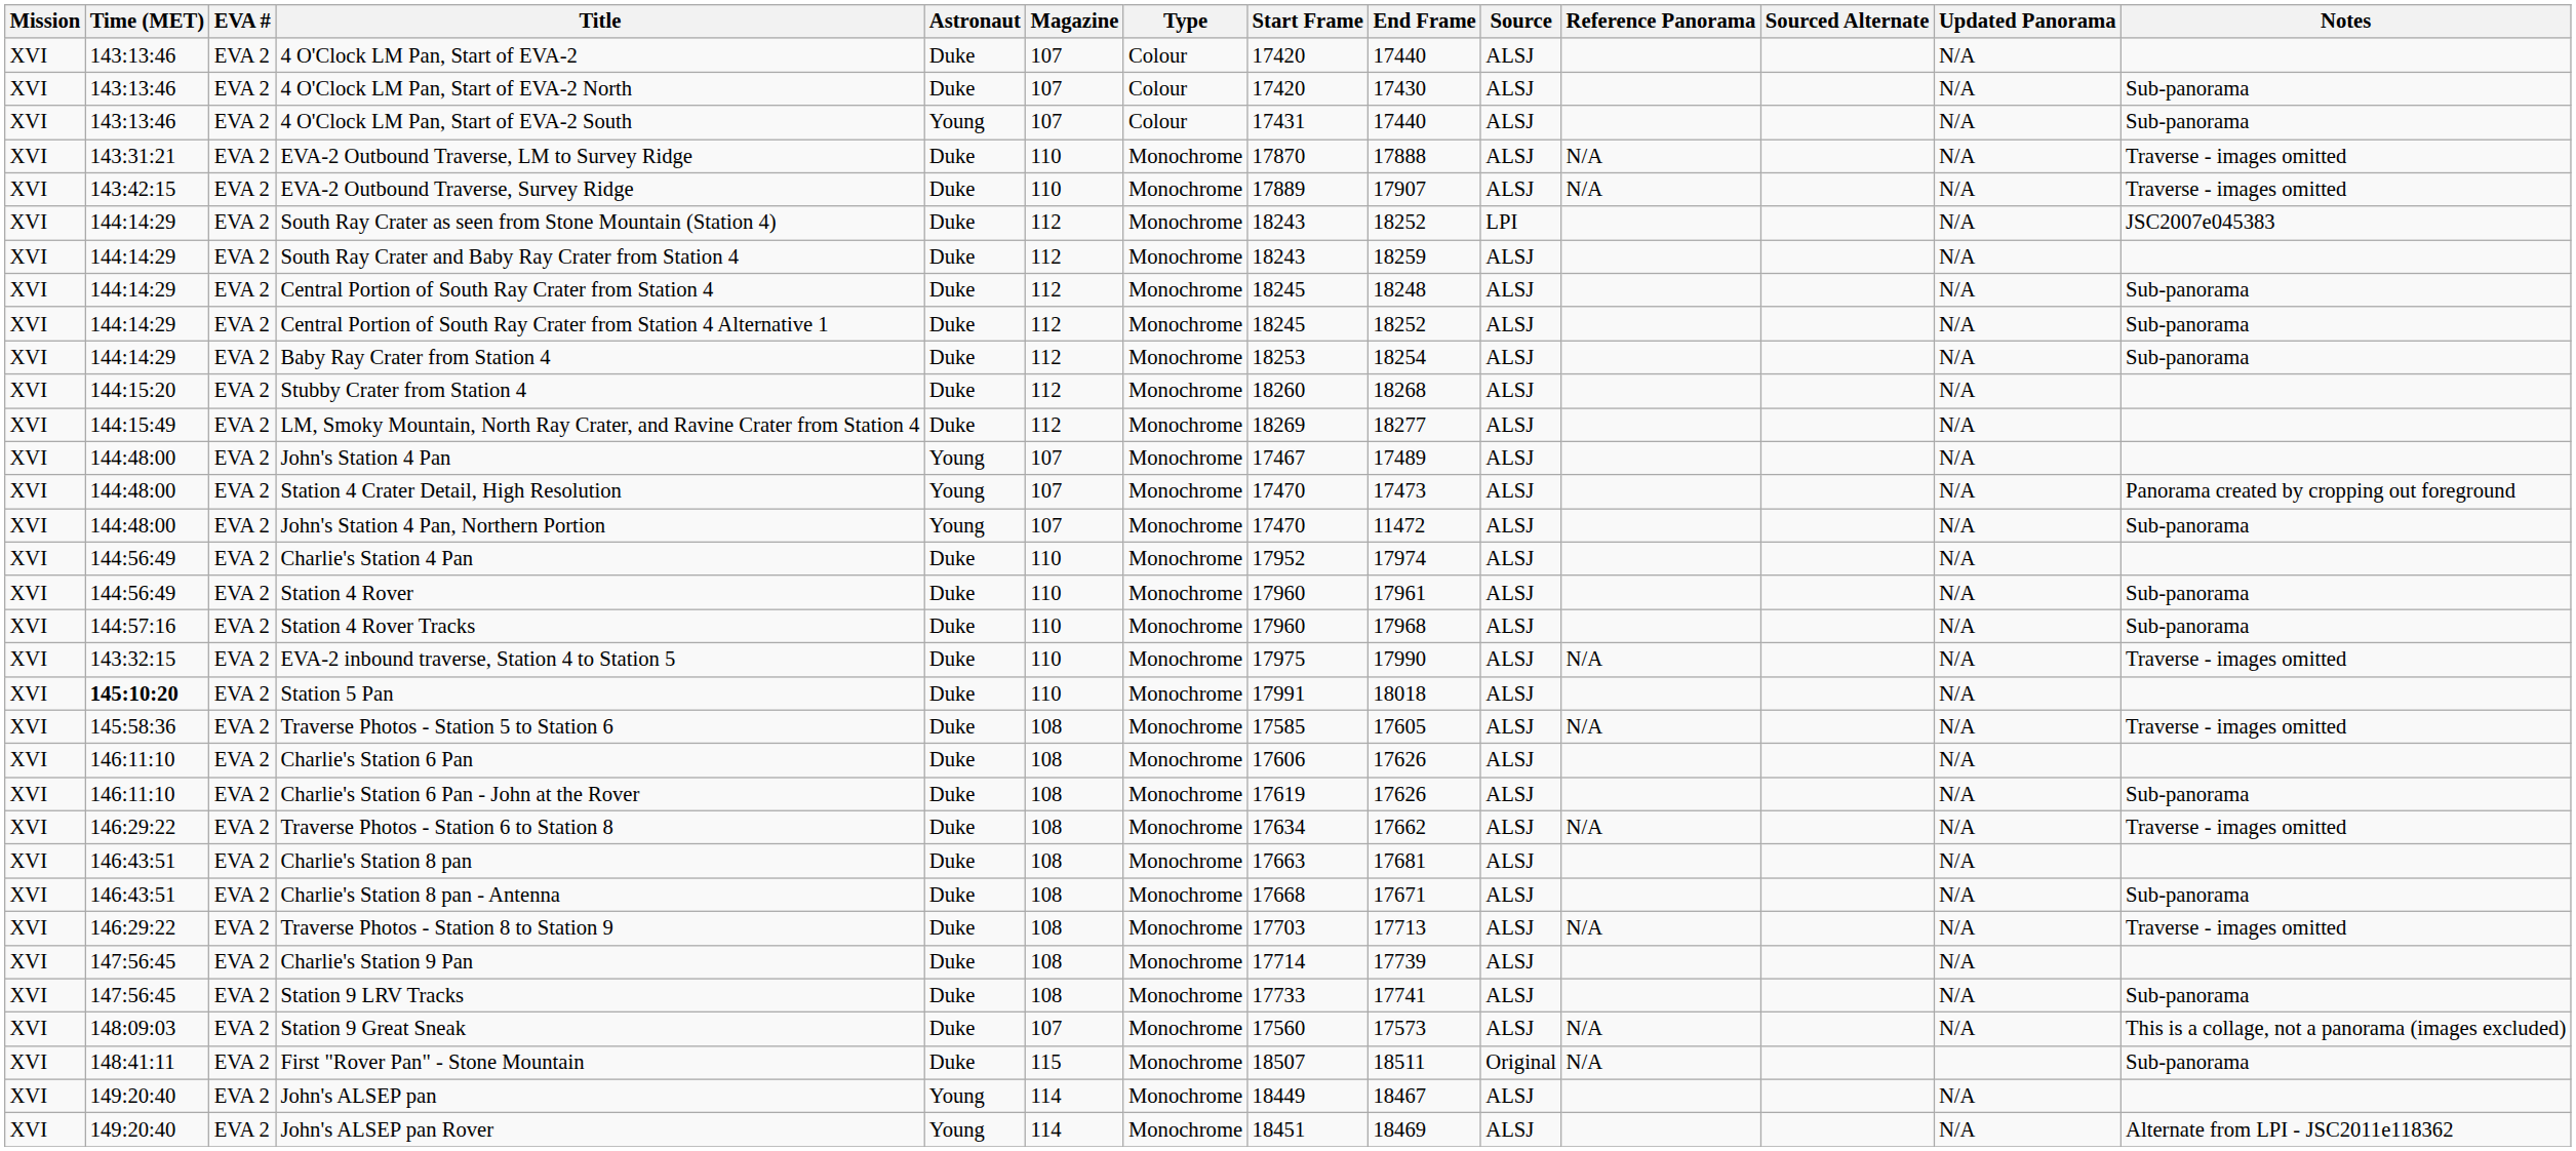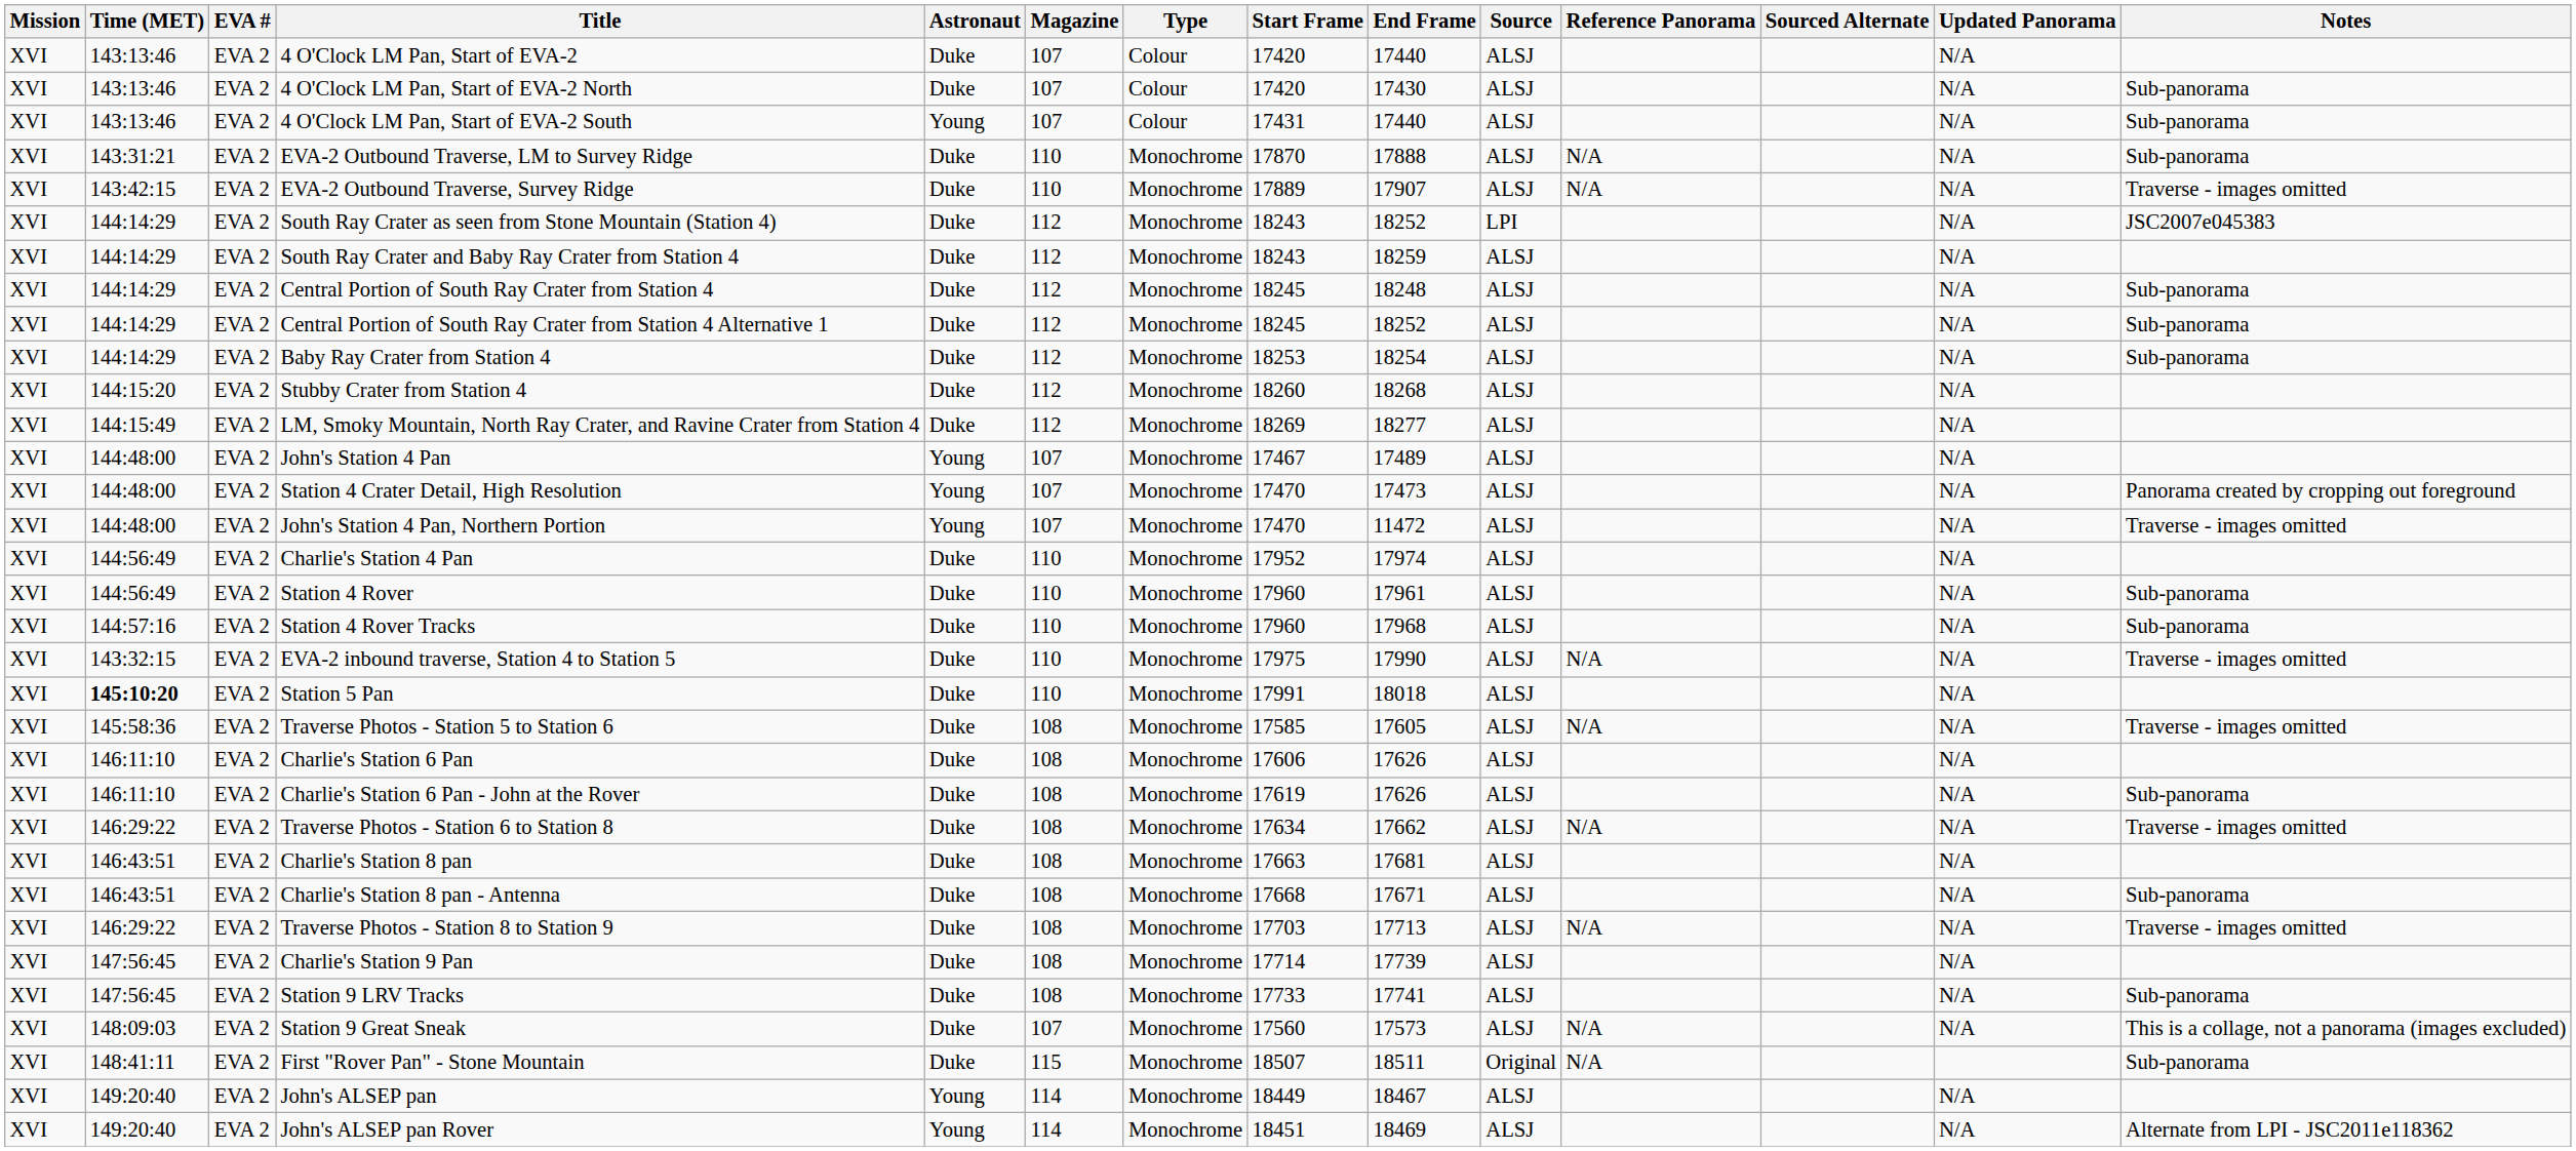EVA-2 Outbound Traverse, LM to Survey Ridge | Notes: Traverse - images omitted -> Sub-panorama
John's Station 4 Pan, Northern Portion | Notes: Sub-panorama -> Traverse - images omitted
